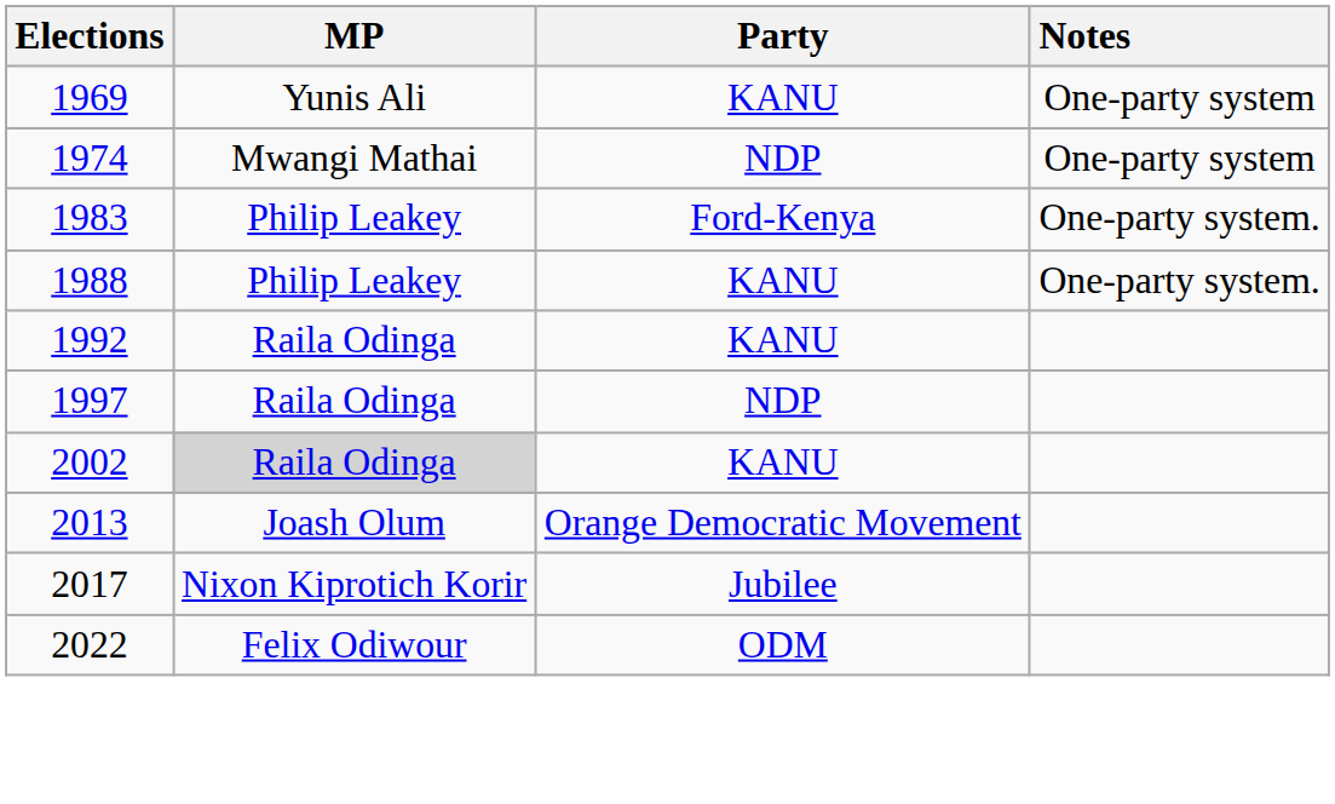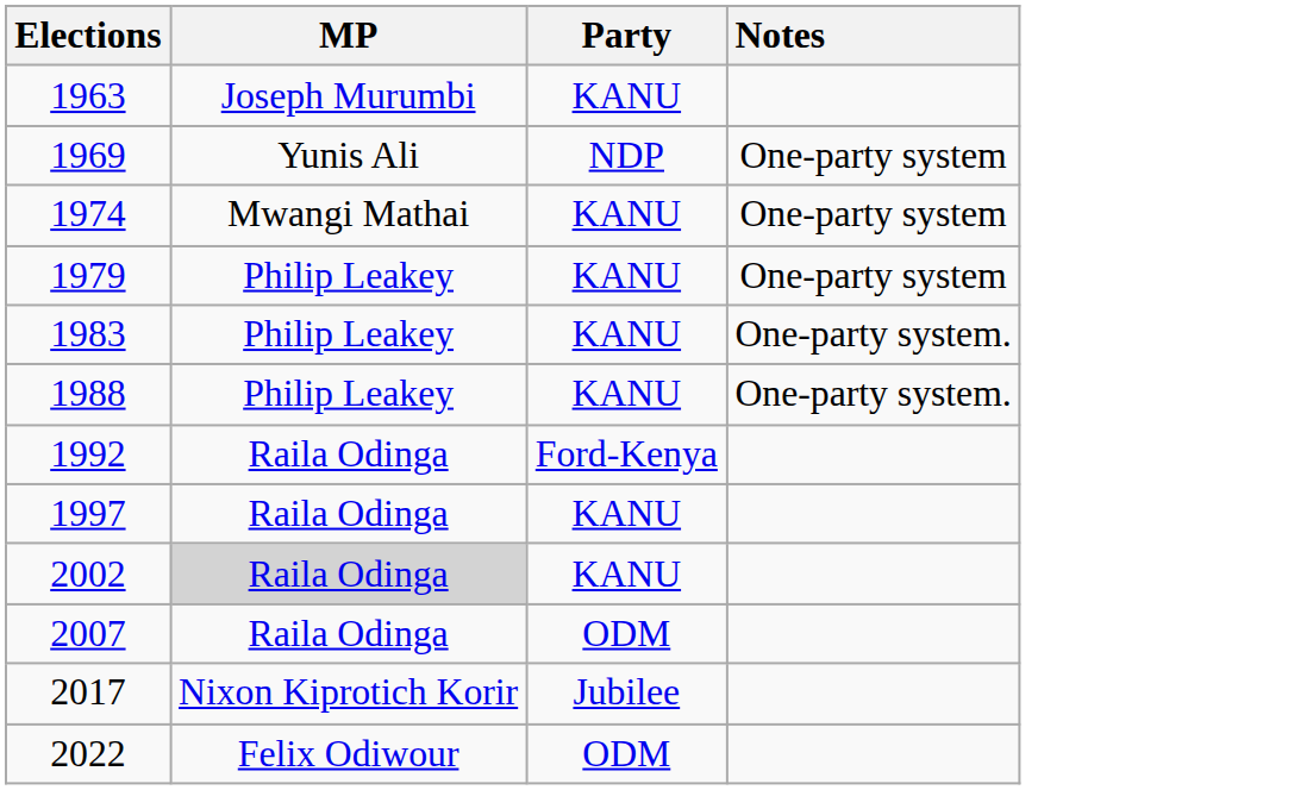+ row: 1963 | Joseph Murumbi | KANU
1969 | Party: KANU -> NDP
1974 | Party: NDP -> KANU
+ row: 1979 | Philip Leakey | KANU | One-party system
1983 | Party: Ford-Kenya -> KANU
1992 | Party: KANU -> Ford-Kenya
1997 | Party: NDP -> KANU
+ row: 2007 | Raila Odinga | ODM
- row: 2013 | Joash Olum | Orange Democratic Movement
